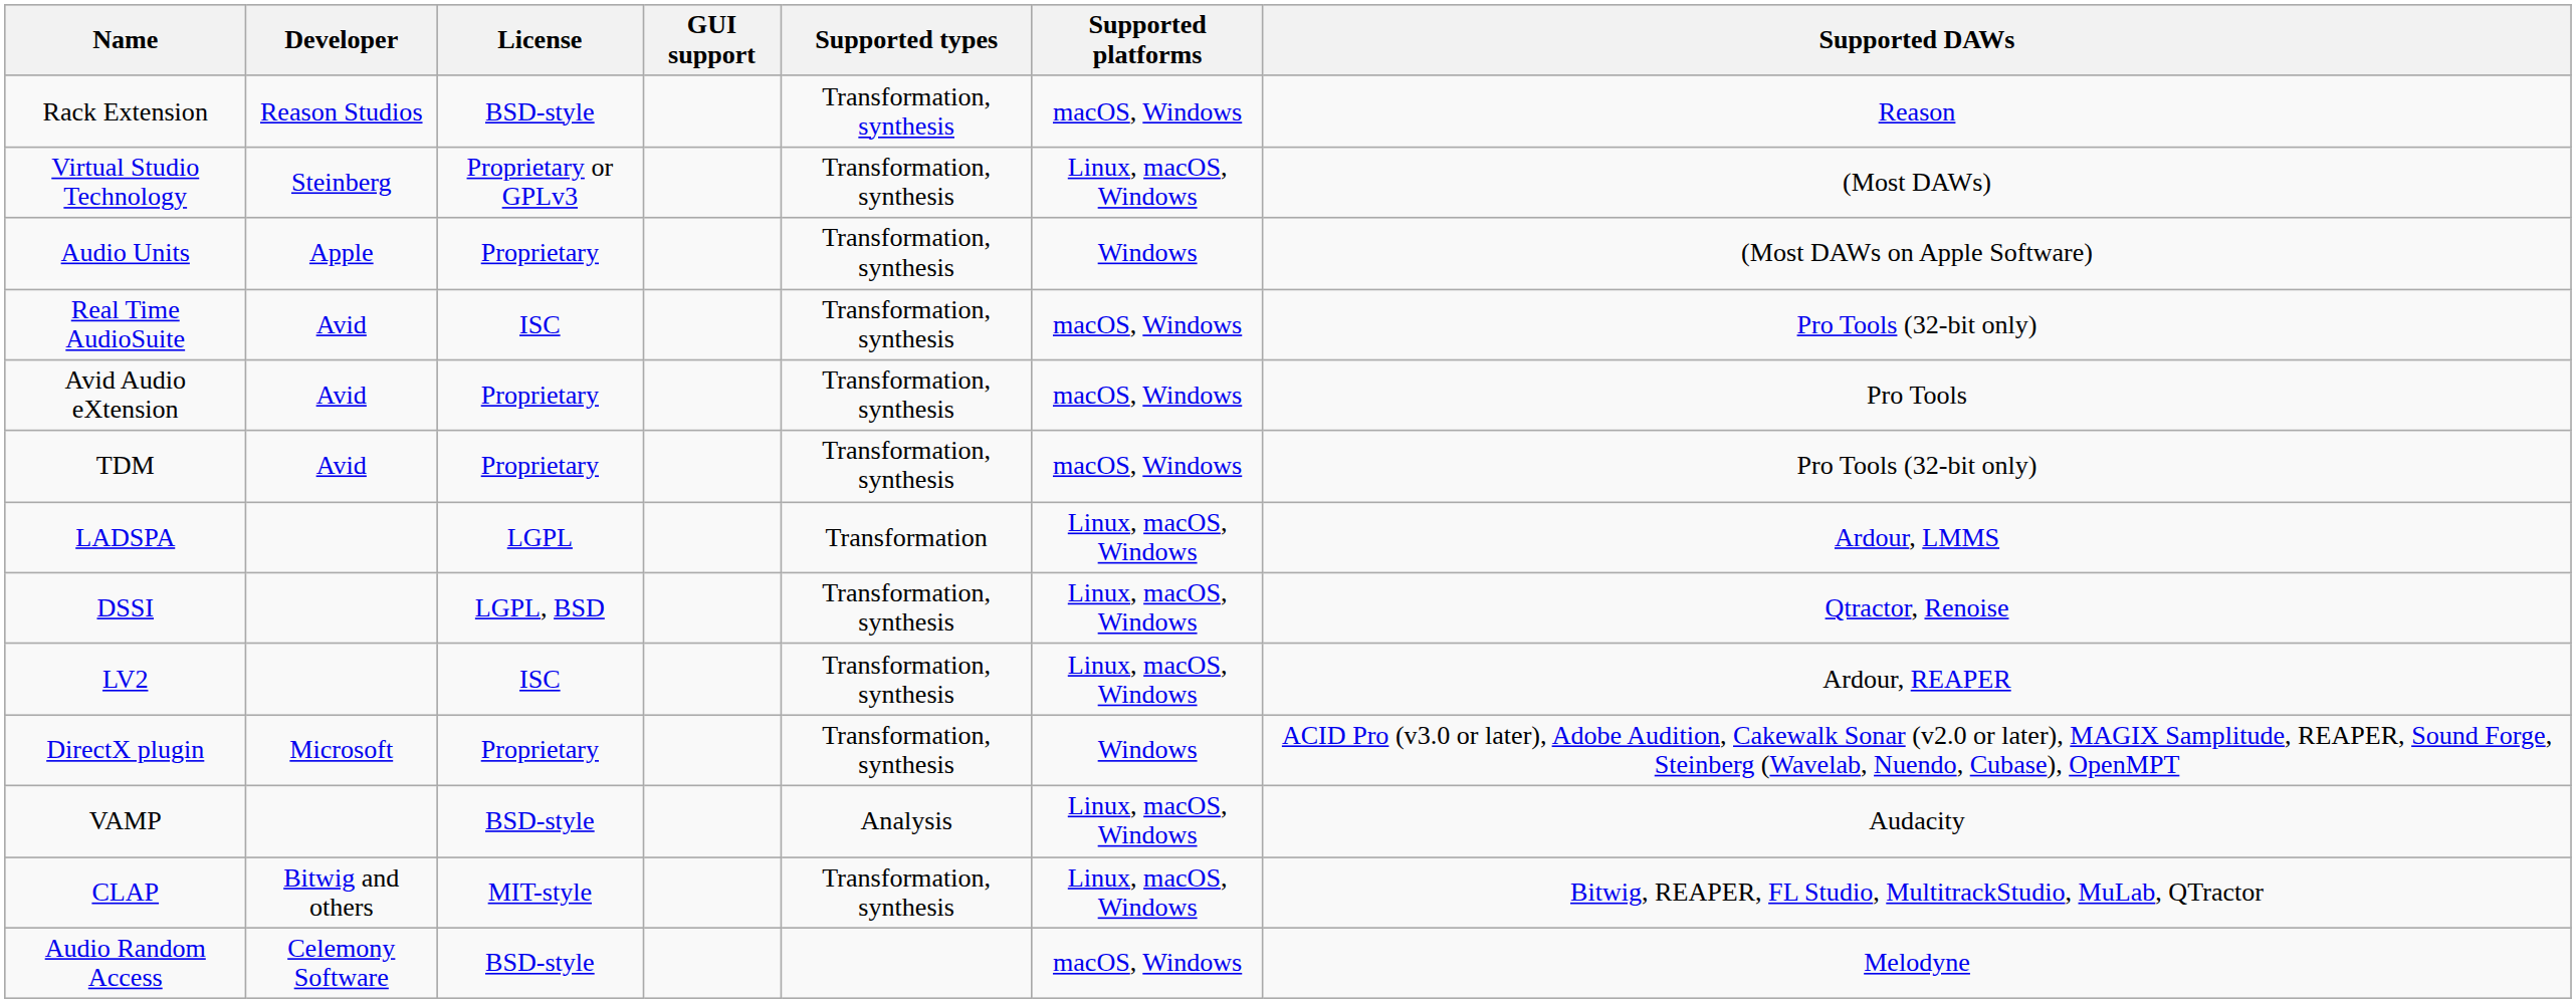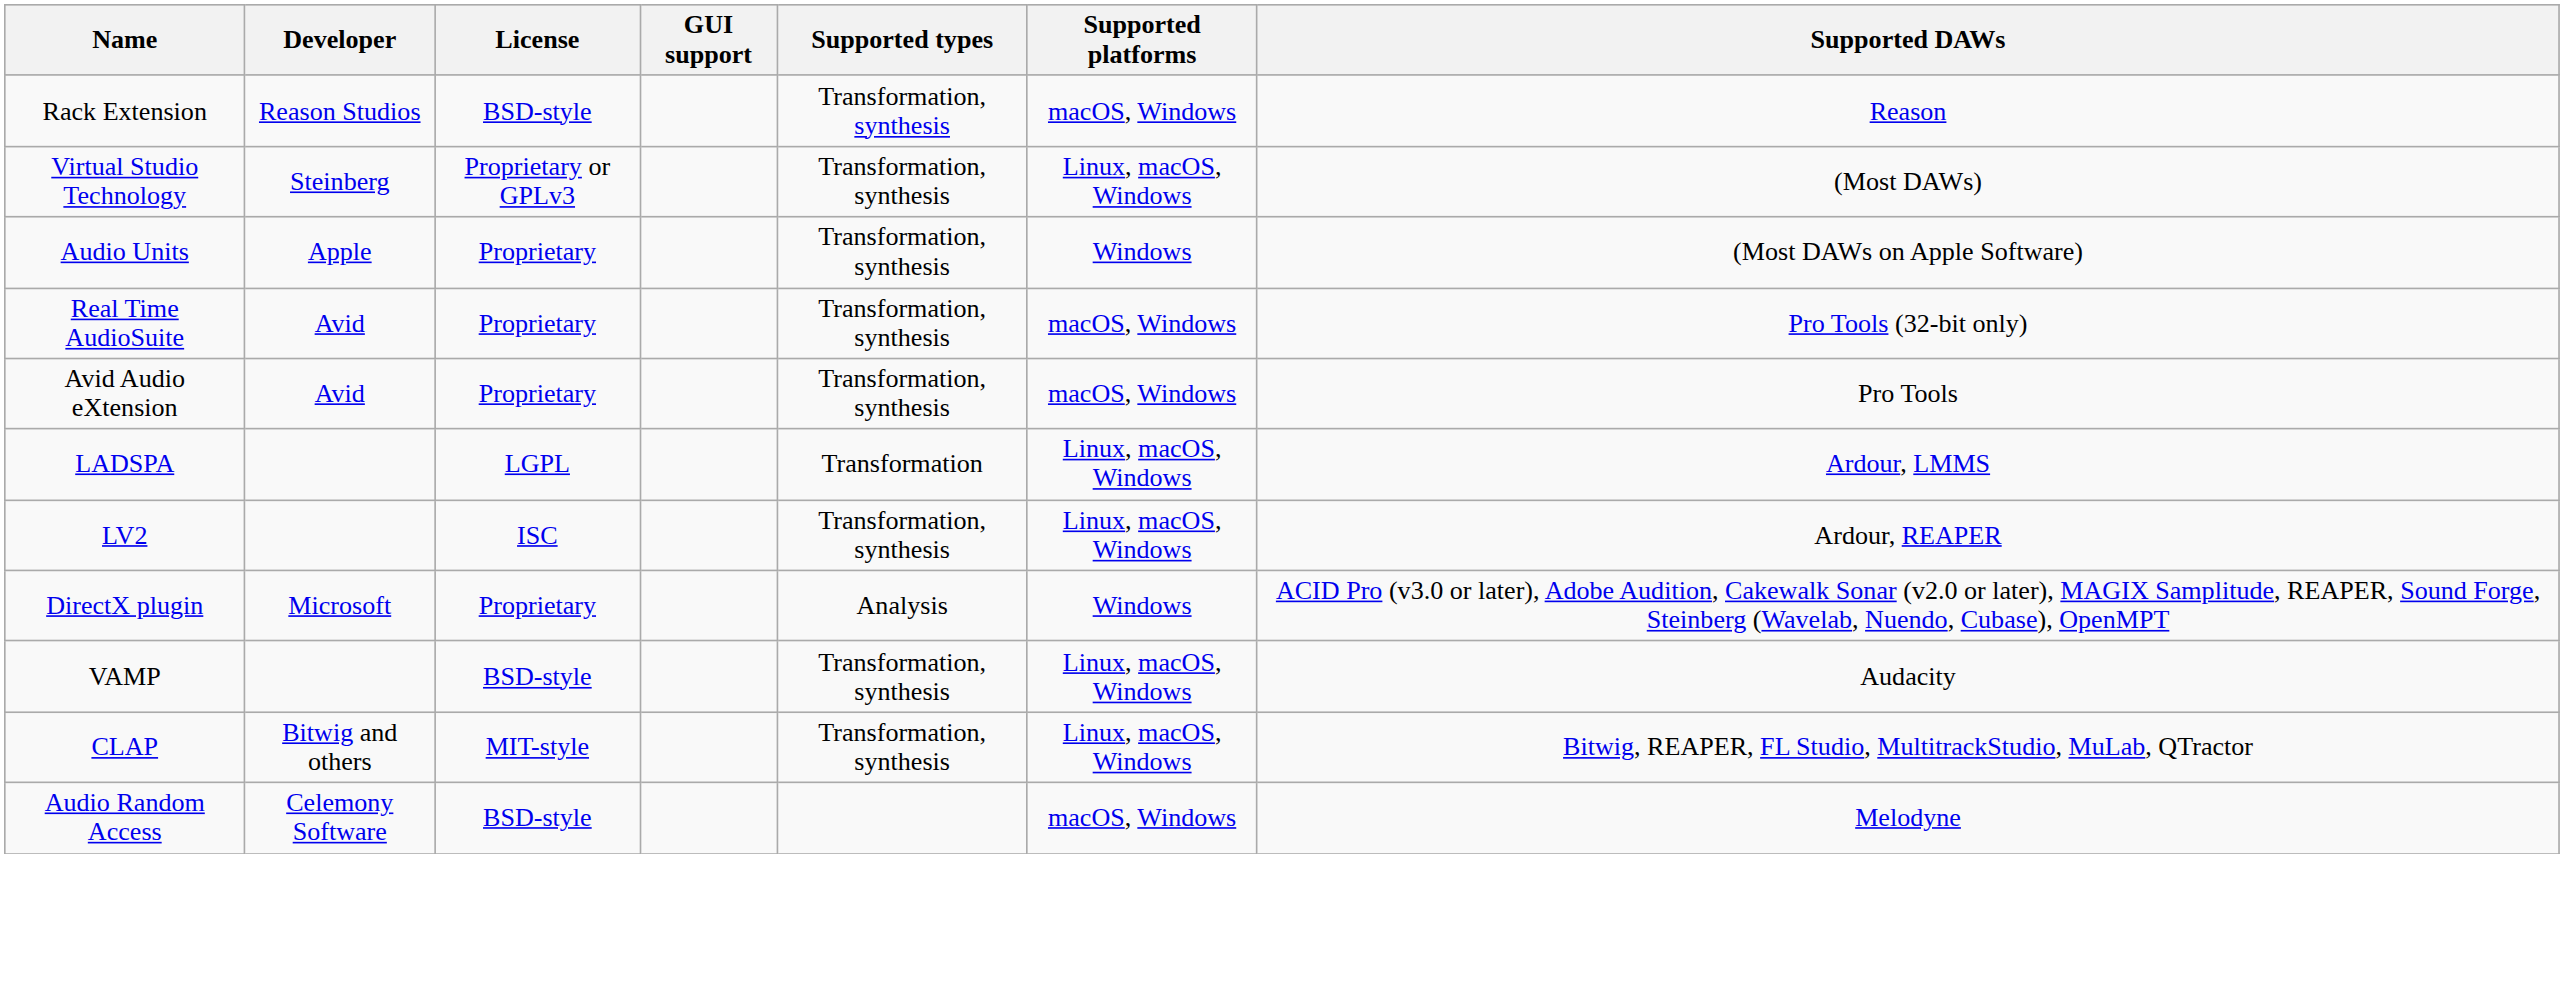Real Time AudioSuite | License: ISC -> Proprietary
- row: TDM | Avid | Proprietary | Transformation, synthesis | macOS, Windows | Pro Tools (32-bit only)
- row: DSSI | LGPL, BSD | Transformation, synthesis | Linux, macOS, Windows | Qtractor, Renoise
DirectX plugin | Supported types: Transformation, synthesis -> Analysis
VAMP | Supported types: Analysis -> Transformation, synthesis
